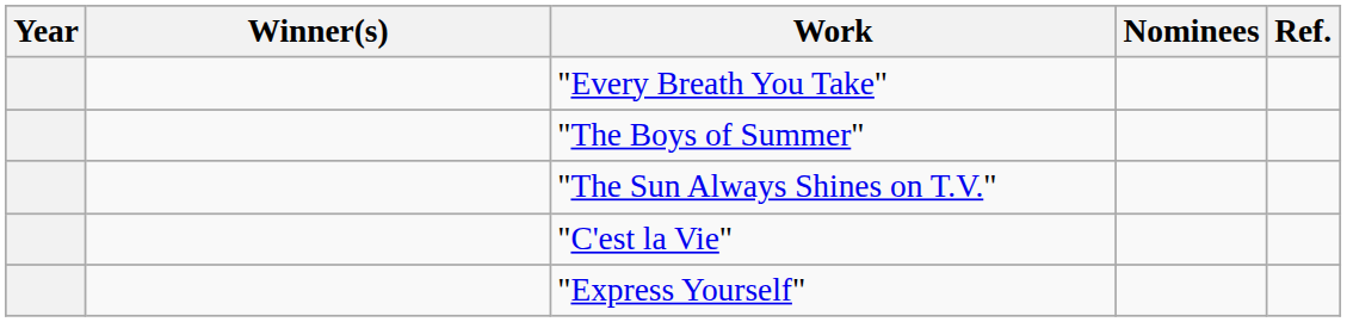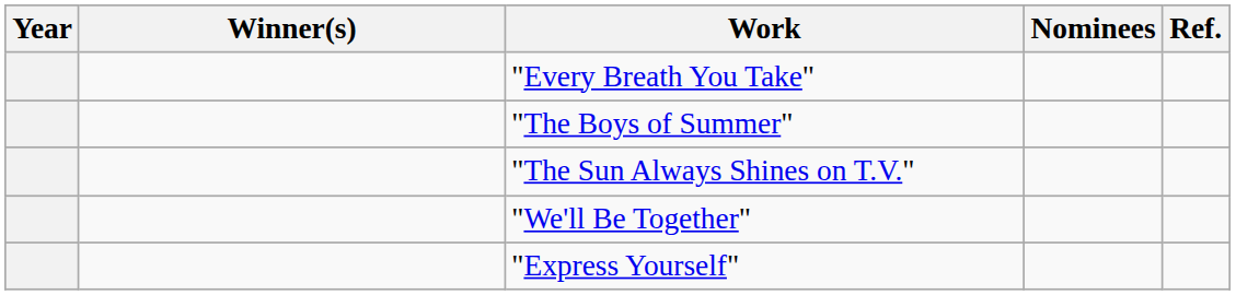- row: "C'est la Vie"
+ row: "We'll Be Together"
